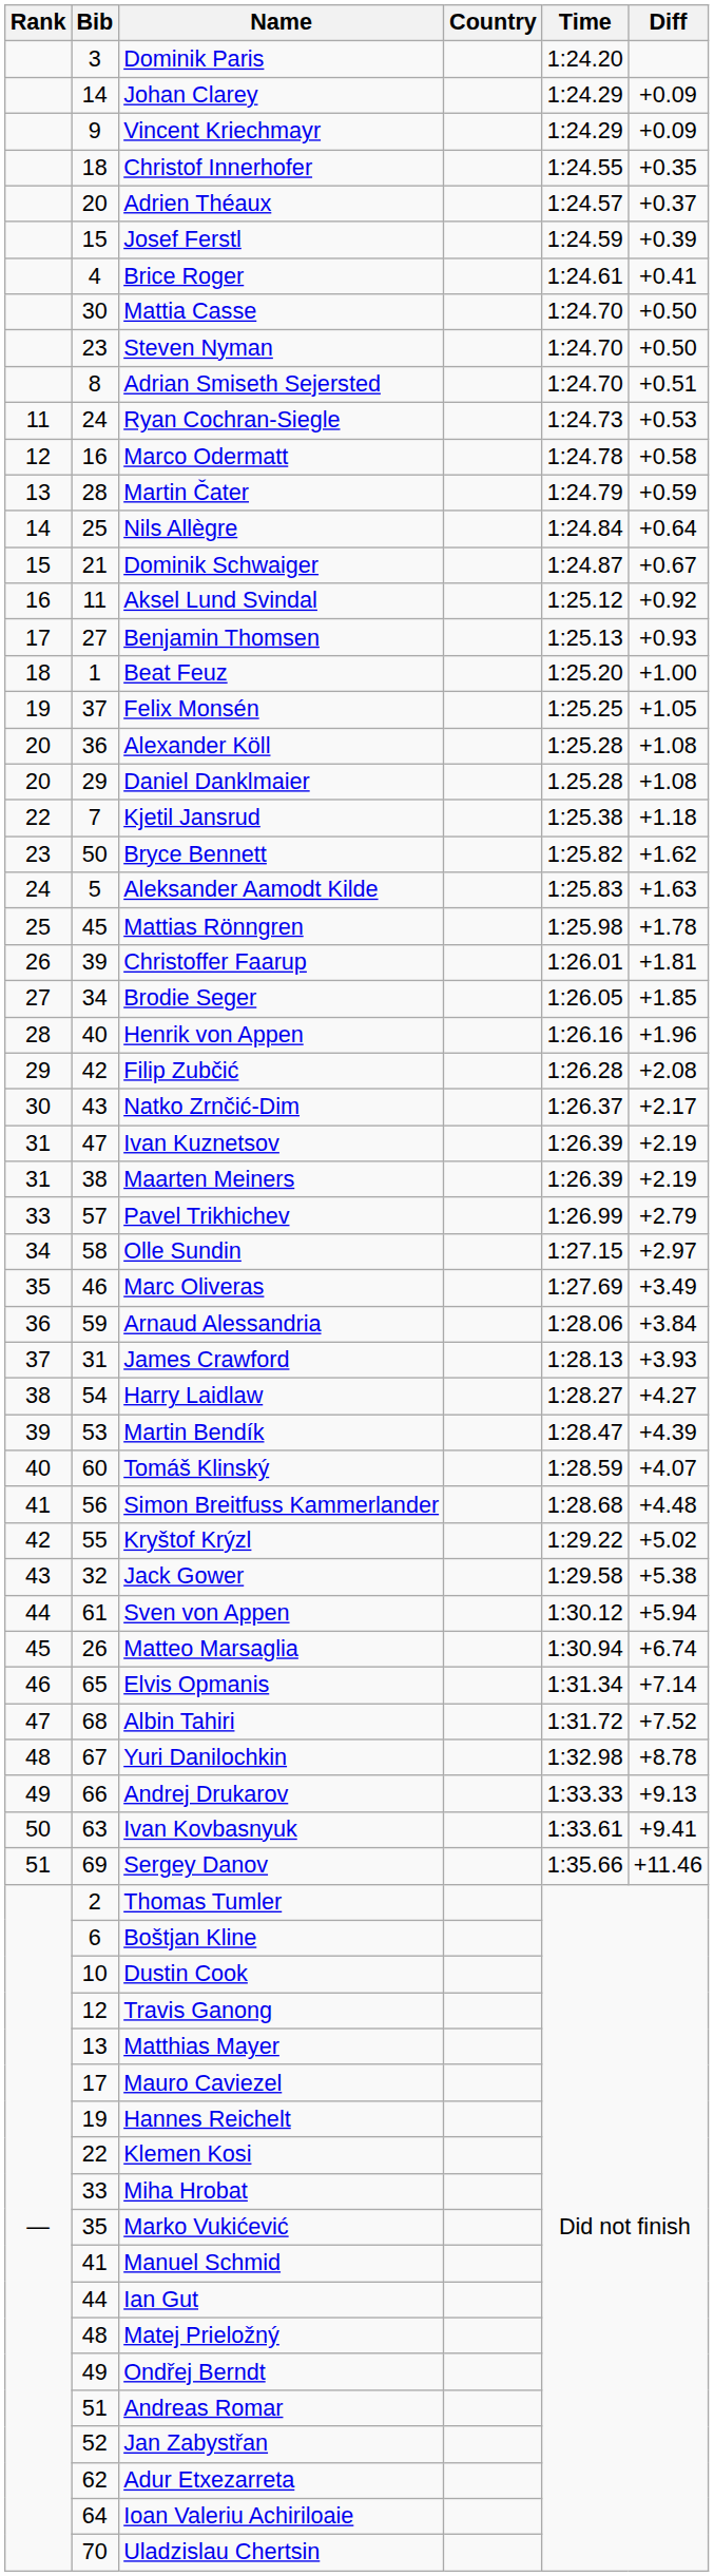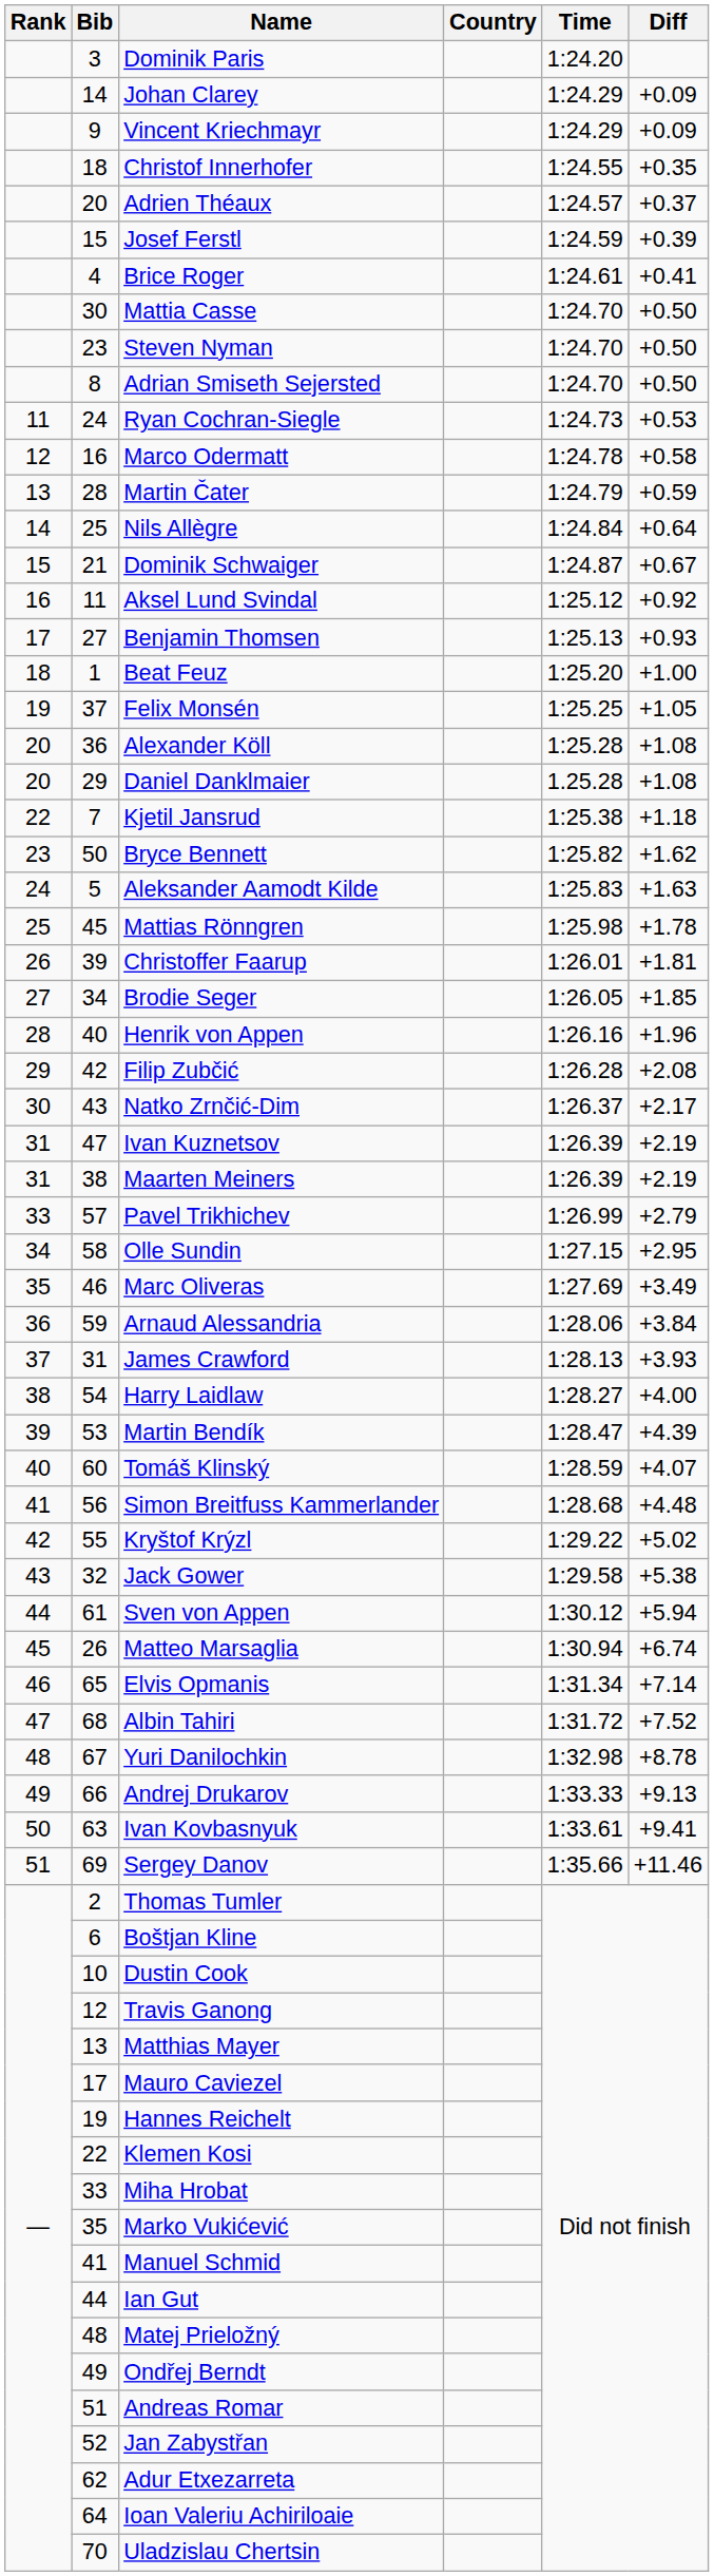Adrian Smiseth Sejersted | Diff: +0.51 -> +0.50
Olle Sundin | Diff: +2.97 -> +2.95
Harry Laidlaw | Diff: +4.27 -> +4.00
